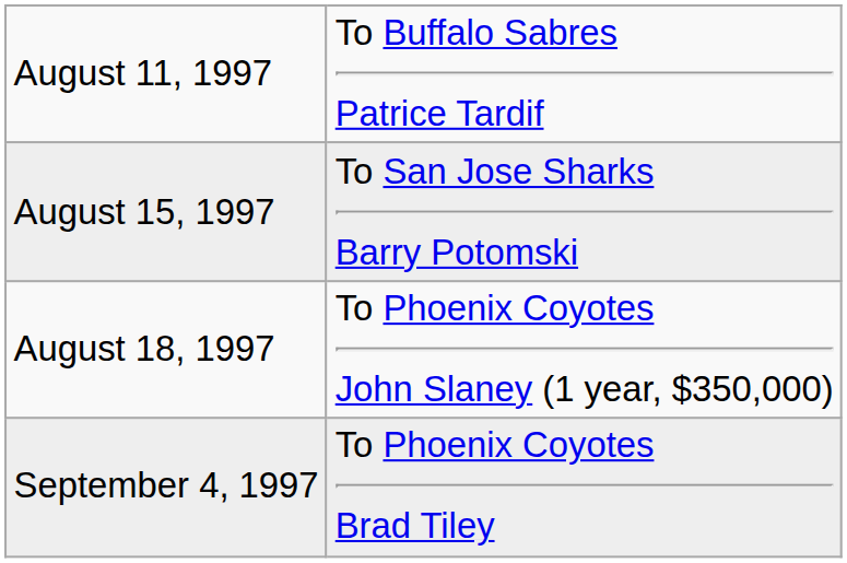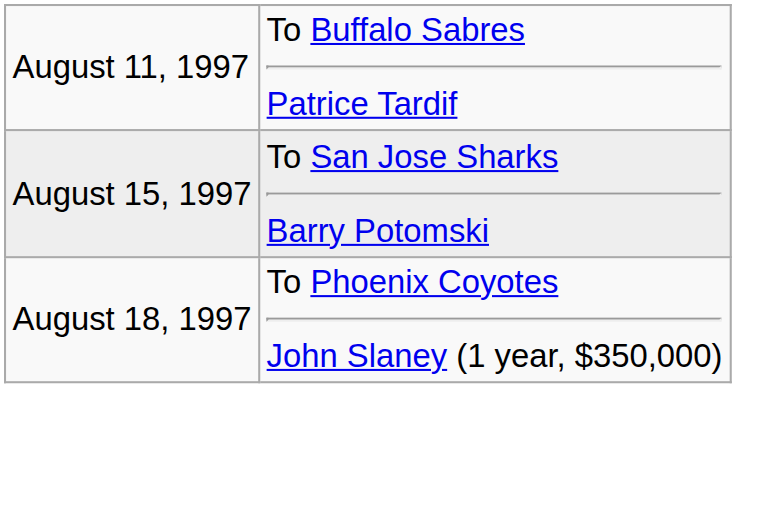- row: September 4, 1997 | To Phoenix Coyotes Brad Tiley
